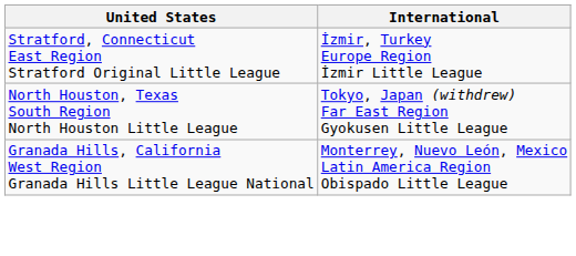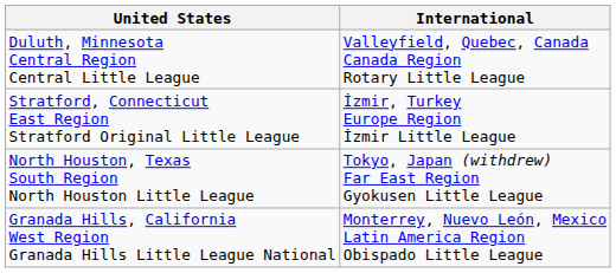+ row: Duluth, Minnesota Central Region Central Little League | Valleyfield, Quebec, Canada Canada Region Rotary Little League
